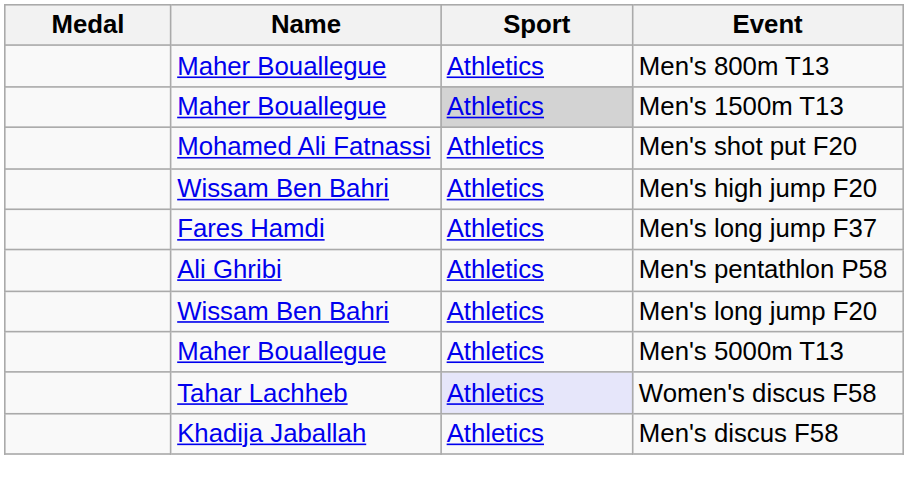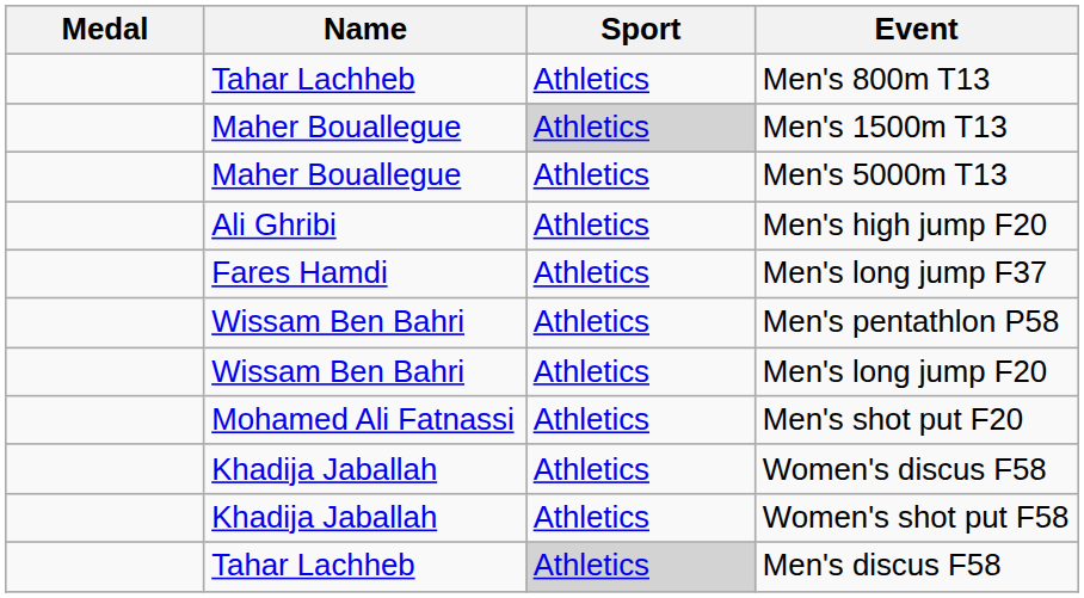Men's 800m T13 | Name: Maher Bouallegue -> Tahar Lachheb
rows swapped: Men's 5000m T13 <-> Men's shot put F20
Men's high jump F20 | Name: Wissam Ben Bahri -> Ali Ghribi
Men's pentathlon P58 | Name: Ali Ghribi -> Wissam Ben Bahri
Women's discus F58 | Name: Tahar Lachheb -> Khadija Jaballah
Women's discus F58 | Sport: lavender background -> no background
+ row: Khadija Jaballah | Athletics | Women's shot put F58
Men's discus F58 | Name: Khadija Jaballah -> Tahar Lachheb
Men's discus F58 | Sport: no background -> lightgrey background
